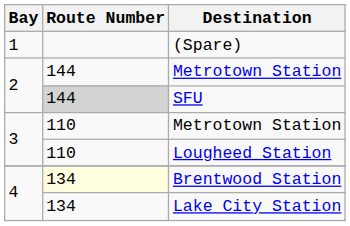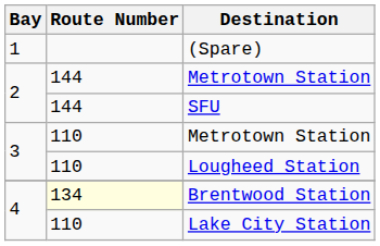SFU | Route Number: lightgrey background -> no background
Lake City Station | Route Number: 134 -> 110
